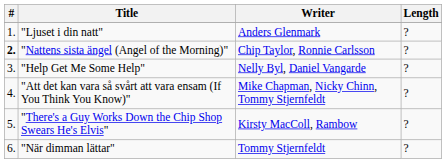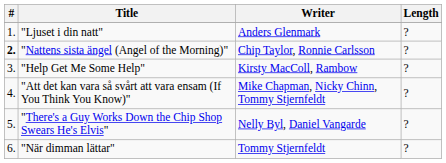"Help Get Me Some Help" | Writer: Nelly Byl, Daniel Vangarde -> Kirsty MacColl, Rambow
"There's a Guy Works Down the Chip Shop Swears He's Elvis" | Writer: Kirsty MacColl, Rambow -> Nelly Byl, Daniel Vangarde
